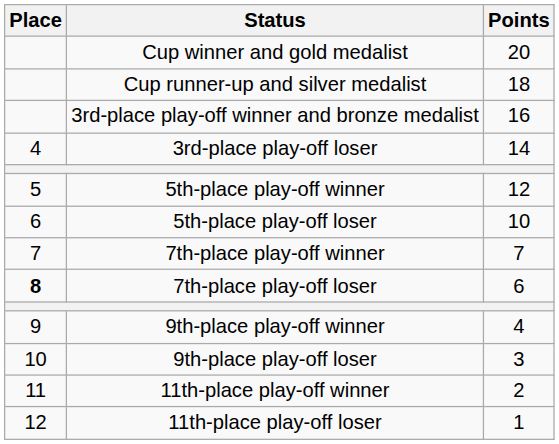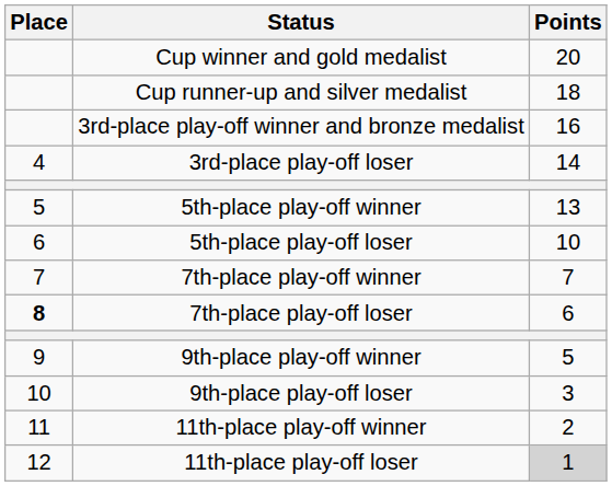5th-place play-off winner | Points: 12 -> 13
9th-place play-off winner | Points: 4 -> 5
11th-place play-off loser | Points: no background -> lightgrey background
